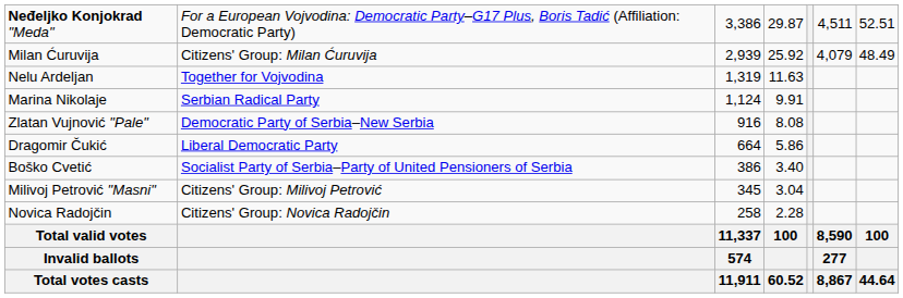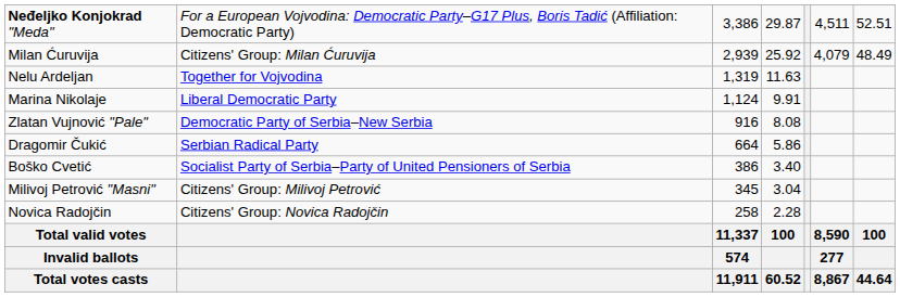Marina Nikolaje | column 2: Serbian Radical Party -> Liberal Democratic Party
Dragomir Čukić | column 2: Liberal Democratic Party -> Serbian Radical Party
